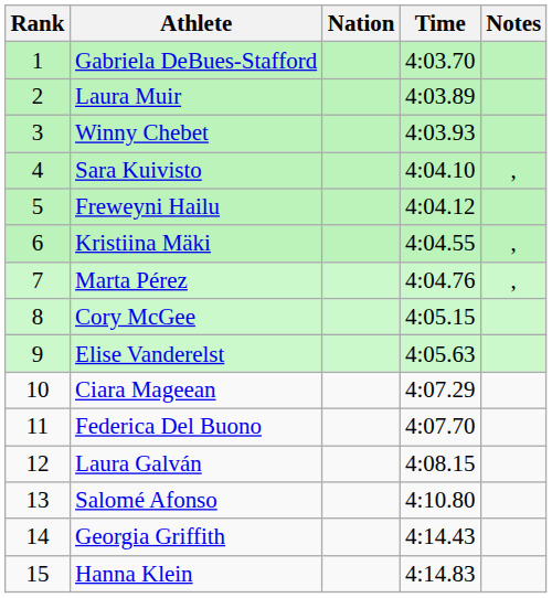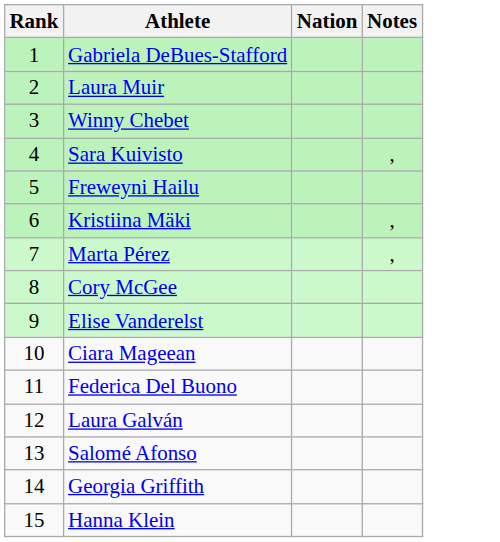- column: Time | 4:03.70 | 4:03.89 | 4:03.93 | 4:04.10 | 4:04.12 | 4:04.55 | 4:04.76 | 4:05.15 | 4:05.63 | 4:07.29 | 4:07.70 | 4:08.15 | 4:10.80 | 4:14.43 | 4:14.83
